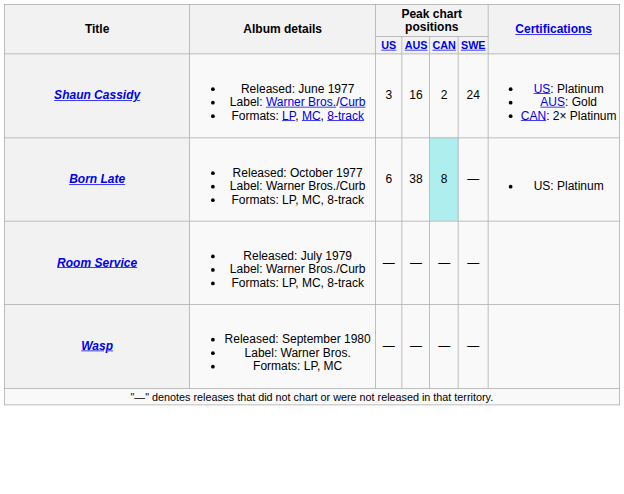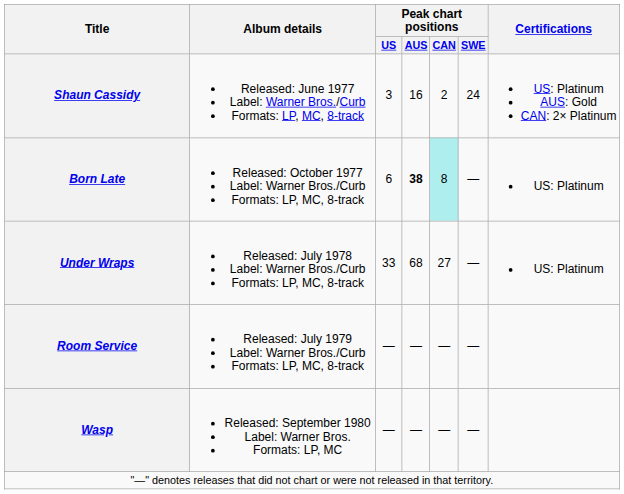Born Late | Peak chart positions / AUS: normal -> bold
+ row: Under Wraps | Released: July 1978 Label: Warner Bros./Curb Formats: LP, MC, 8-track | 33 | 68 | 27 | — | US: Platinum
